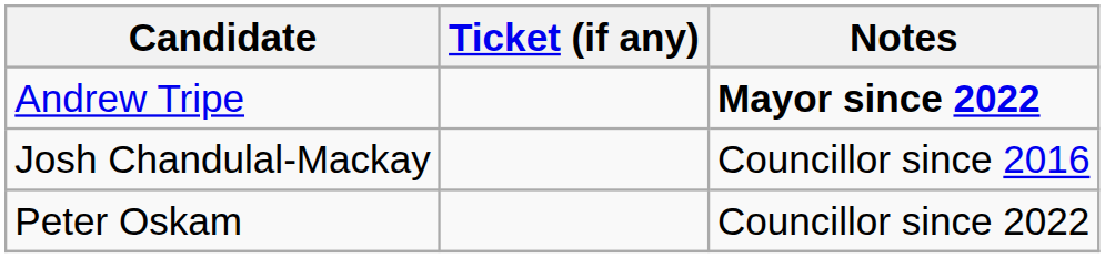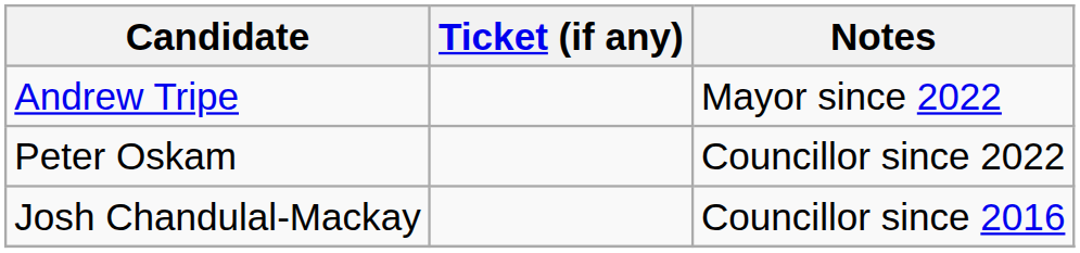Andrew Tripe | Notes: bold -> normal
rows swapped: Peter Oskam <-> Josh Chandulal-Mackay
